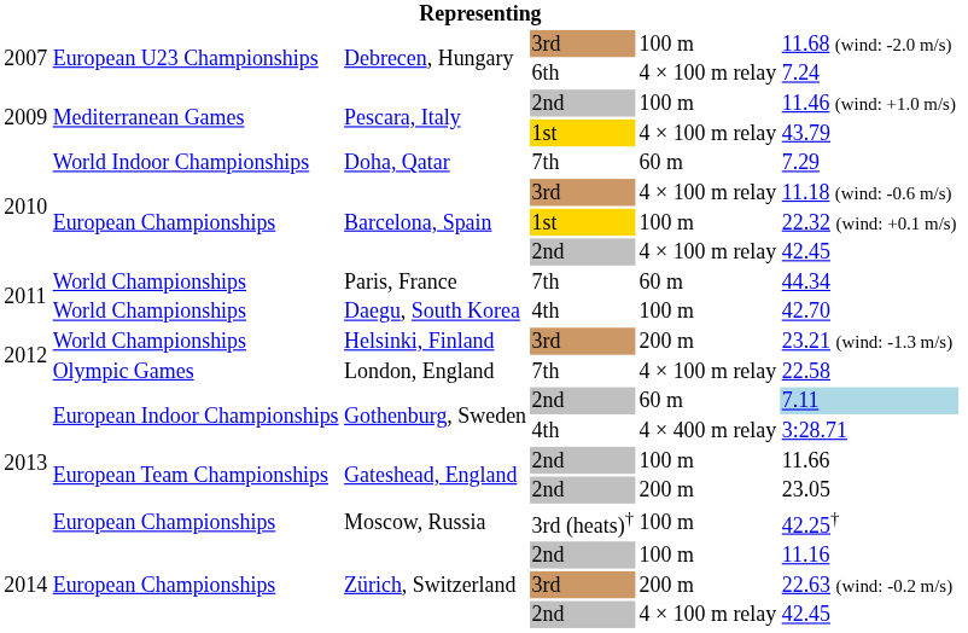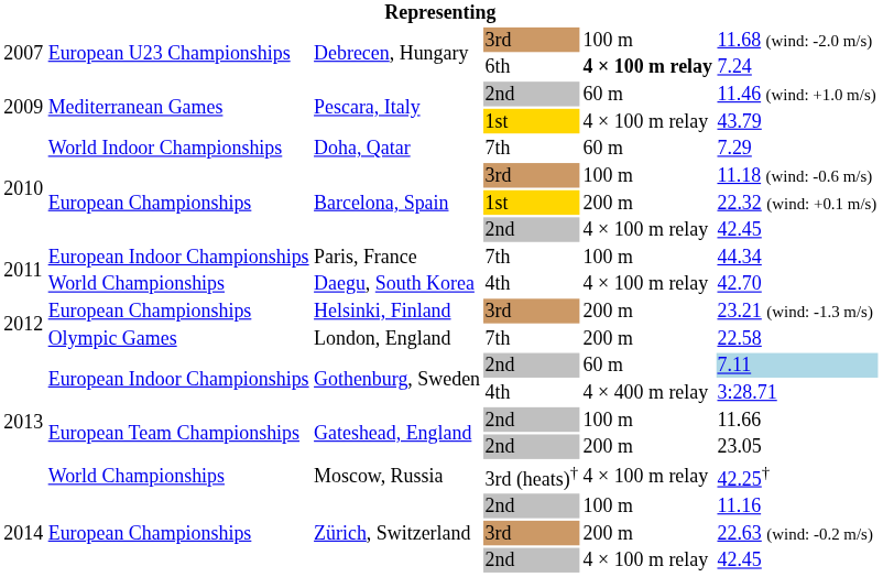Debrecen, Hungary / 6th | column 5: normal -> bold
Pescara, Italy / 2nd | column 5: 100 m -> 60 m
Barcelona, Spain / 3rd | column 5: 4 × 100 m relay -> 100 m
Barcelona, Spain / 1st | column 5: 100 m -> 200 m
Paris, France | column 2: World Championships -> European Indoor Championships
Paris, France | column 5: 60 m -> 100 m
Daegu, South Korea | column 5: 100 m -> 4 × 100 m relay
Helsinki, Finland | column 2: World Championships -> European Championships
London, England | column 5: 4 × 100 m relay -> 200 m
Moscow, Russia | column 2: European Championships -> World Championships
Moscow, Russia | column 5: 100 m -> 4 × 100 m relay
